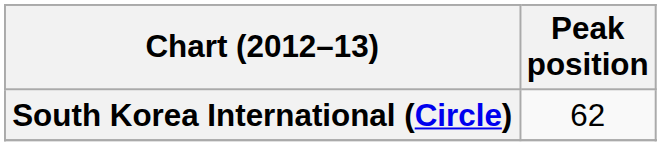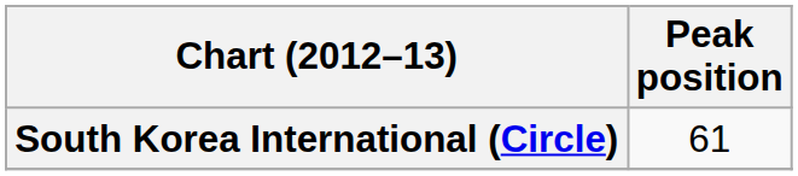South Korea International (Circle) | Peak position: 62 -> 61
